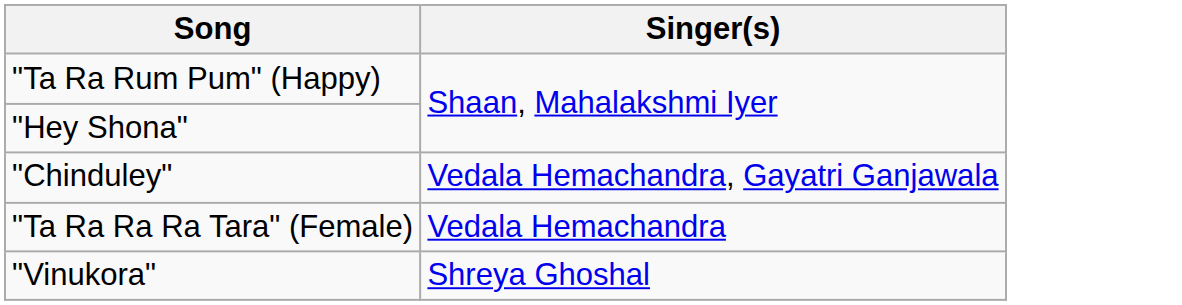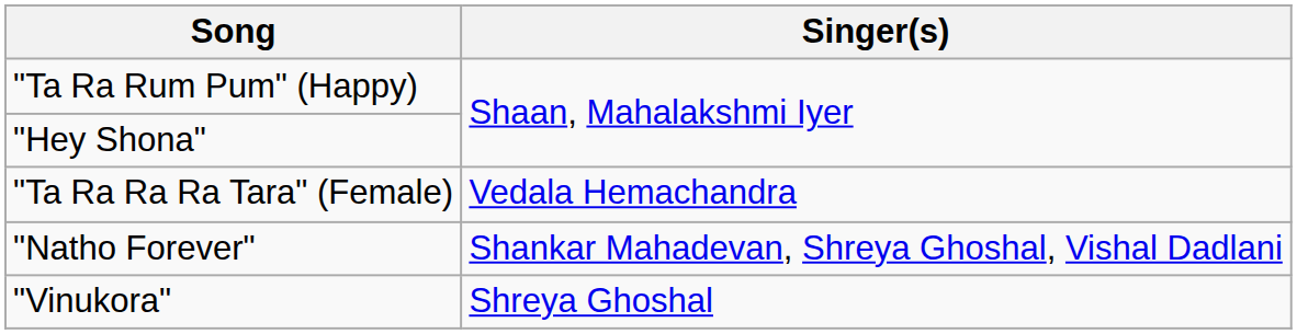- row: "Chinduley" | Vedala Hemachandra, Gayatri Ganjawala
+ row: "Natho Forever" | Shankar Mahadevan, Shreya Ghoshal, Vishal Dadlani
